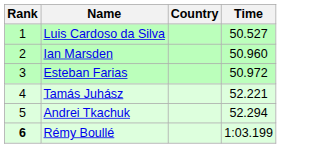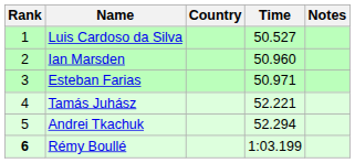+ column: Notes
Esteban Farias | Time: 50.972 -> 50.971
